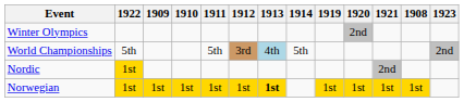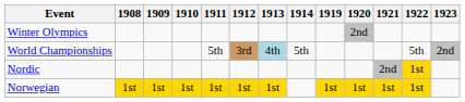columns swapped: 1908 <-> 1922
Norwegian | 1913: bold -> normal
